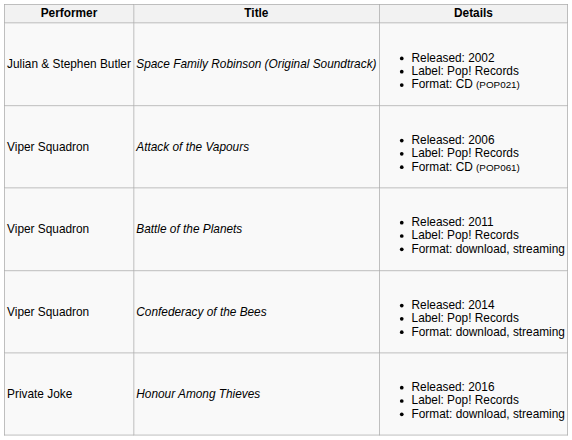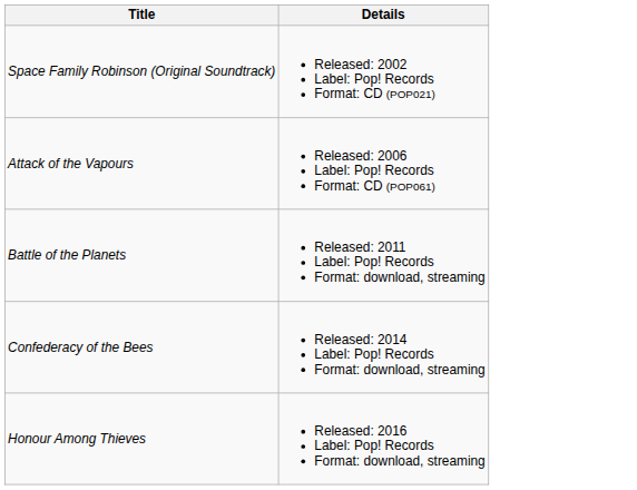- column: Performer | Julian & Stephen Butler | Viper Squadron | Viper Squadron | Viper Squadron | Private Joke
